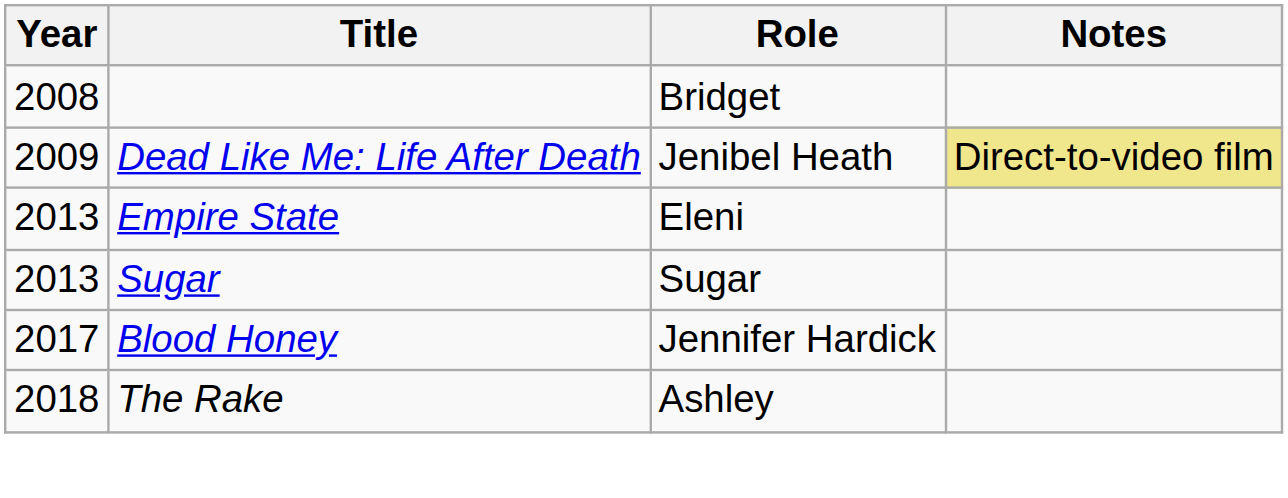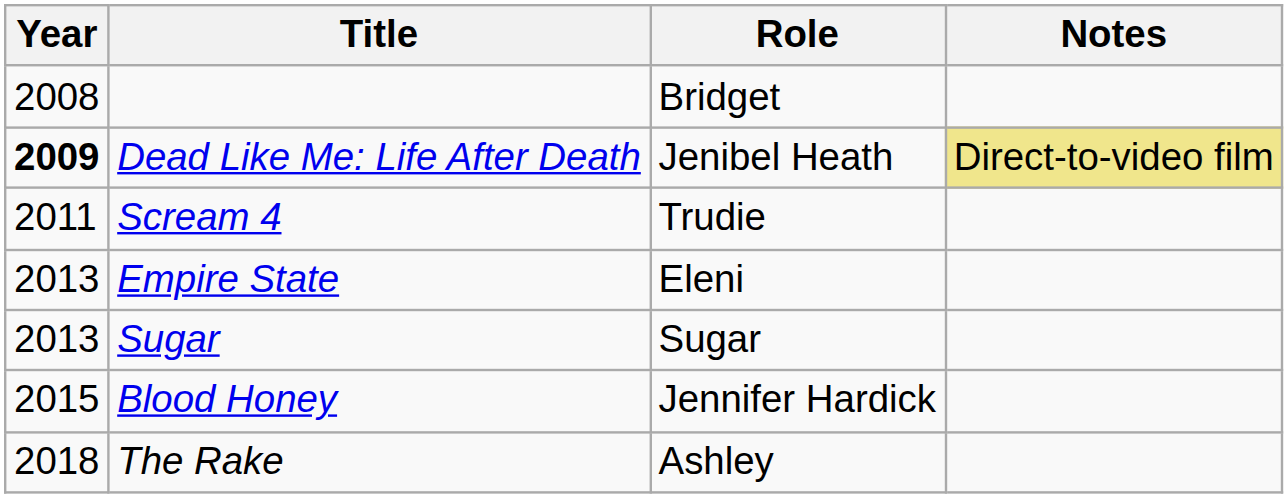Dead Like Me: Life After Death | Year: normal -> bold
+ row: 2011 | Scream 4 | Trudie
Blood Honey | Year: 2017 -> 2015
